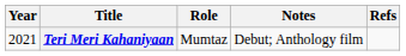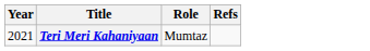- column: Notes | Debut; Anthology film
